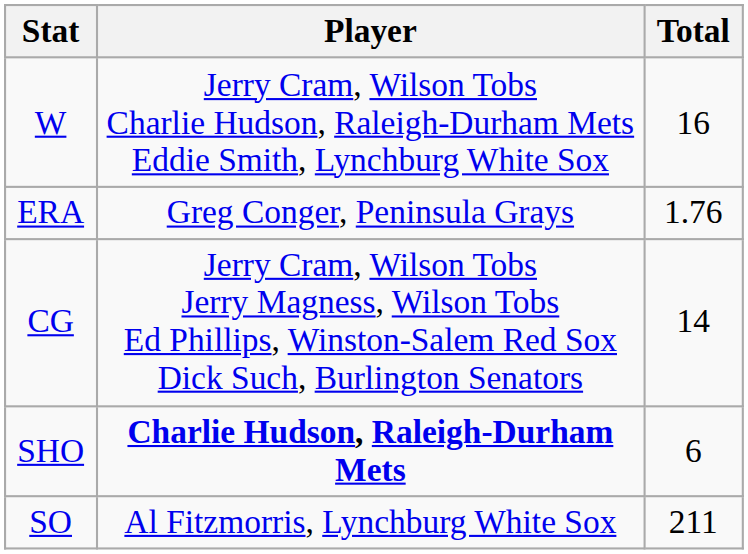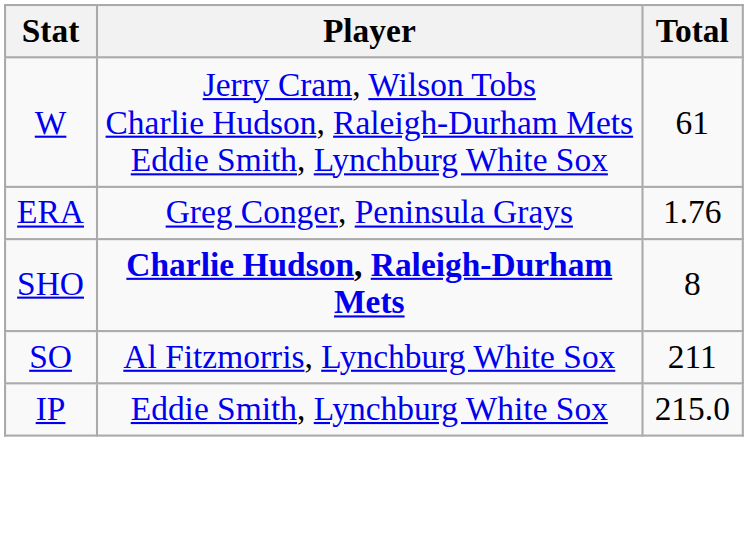W | Total: 16 -> 61
- row: CG | Jerry Cram, Wilson Tobs Jerry Magness, Wilson Tobs Ed Phillips, Winston-Salem Red Sox Dick Such, Burlington Senators | 14
SHO | Total: 6 -> 8
+ row: IP | Eddie Smith, Lynchburg White Sox | 215.0
